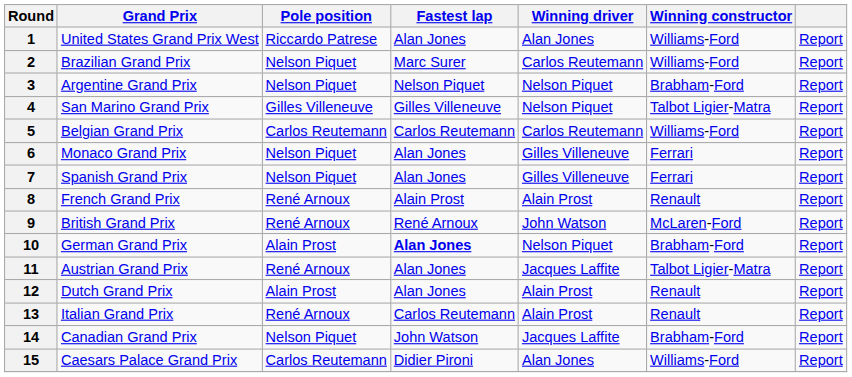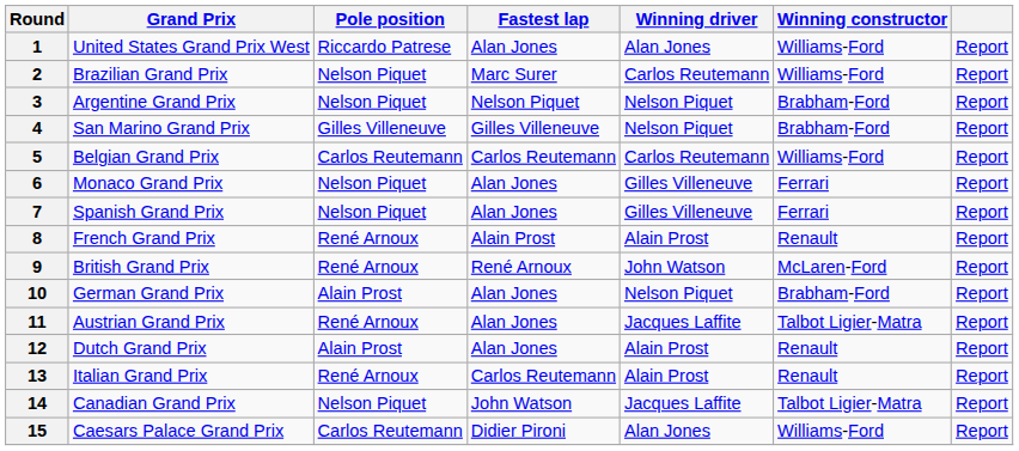4 | Winning constructor: Talbot Ligier-Matra -> Brabham-Ford
10 | Fastest lap: bold -> normal
14 | Winning constructor: Brabham-Ford -> Talbot Ligier-Matra
